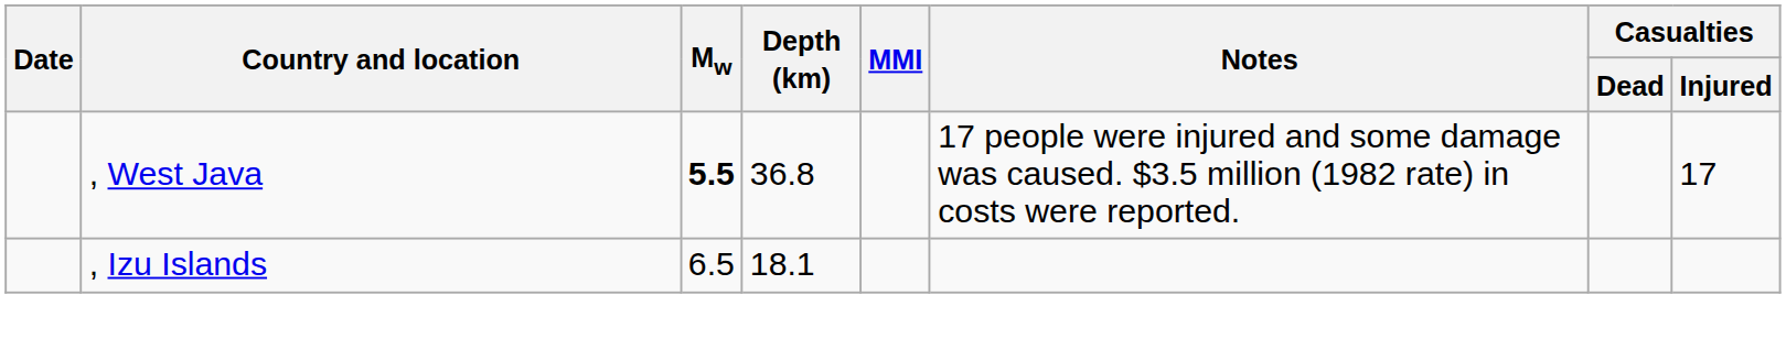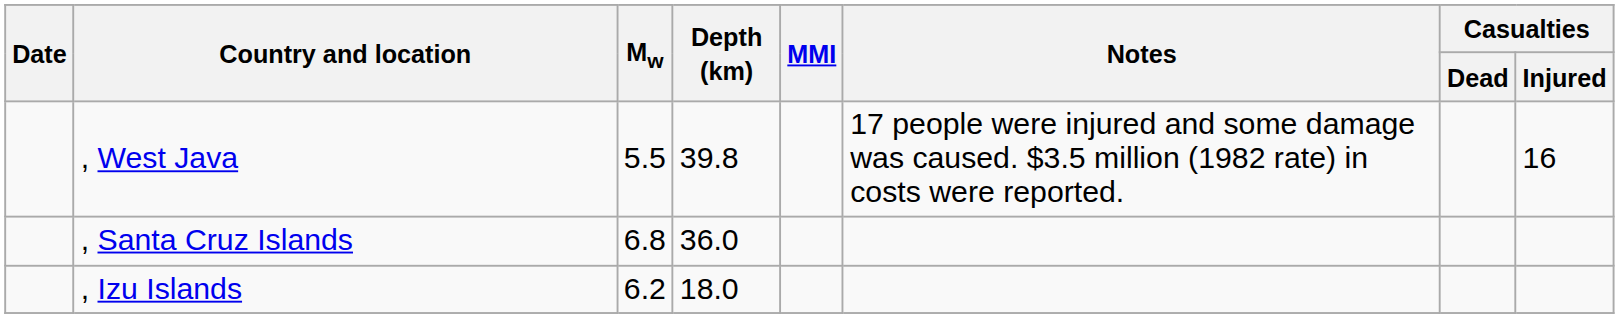, West Java | Mw: bold -> normal
, West Java | Depth (km): 36.8 -> 39.8
, West Java | Casualties / Injured: 17 -> 16
+ row: , Santa Cruz Islands | 6.8 | 36.0
, Izu Islands | Mw: 6.5 -> 6.2
, Izu Islands | Depth (km): 18.1 -> 18.0
